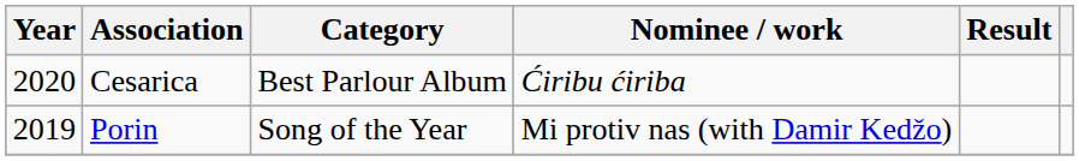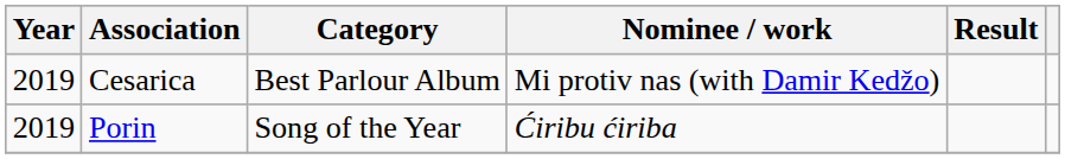Cesarica | Year: 2020 -> 2019
Cesarica | Nominee / work: Ćiribu ćiriba -> Mi protiv nas (with Damir Kedžo)
Porin | Nominee / work: Mi protiv nas (with Damir Kedžo) -> Ćiribu ćiriba
